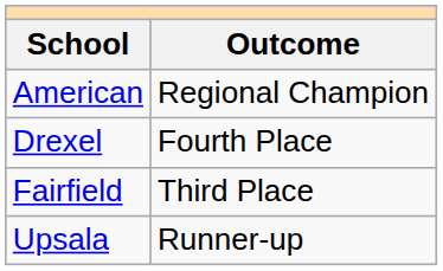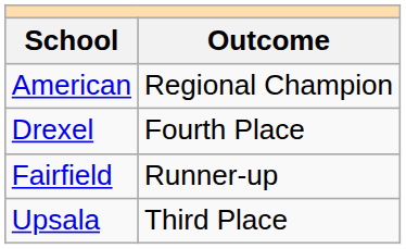Fairfield | Outcome: Third Place -> Runner-up
Upsala | Outcome: Runner-up -> Third Place
